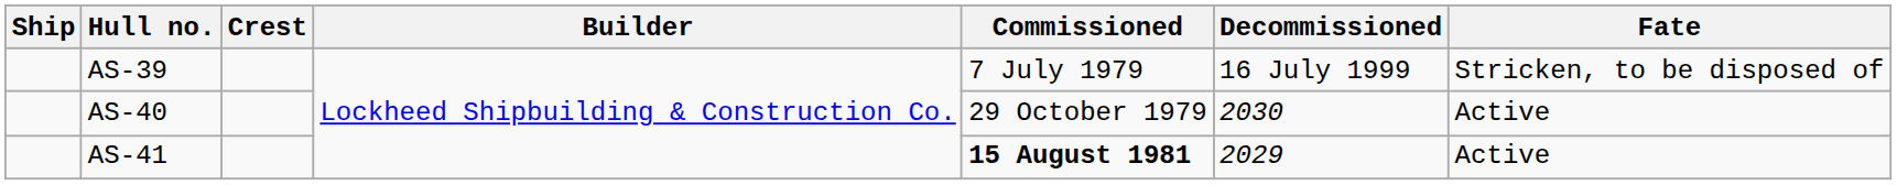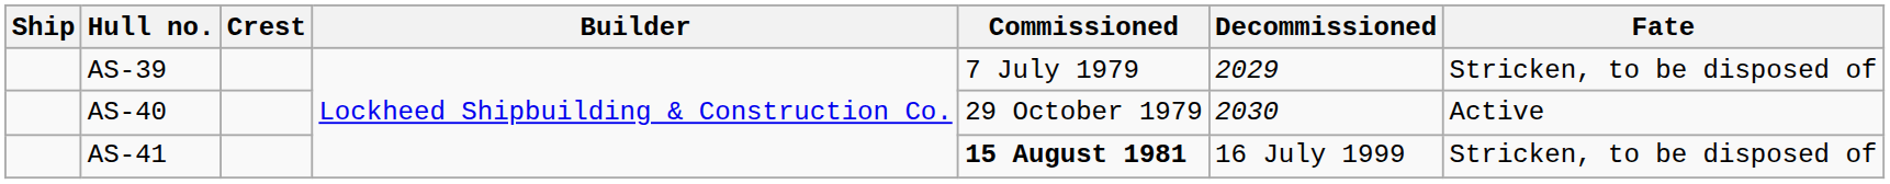AS-39 | Decommissioned: 16 July 1999 -> 2029
AS-41 | Decommissioned: 2029 -> 16 July 1999
AS-41 | Fate: Active -> Stricken, to be disposed of
